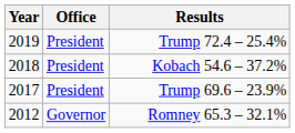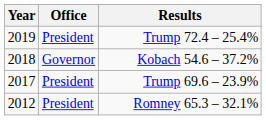Kobach 54.6 – 37.2% | Office: President -> Governor
Romney 65.3 – 32.1% | Office: Governor -> President
